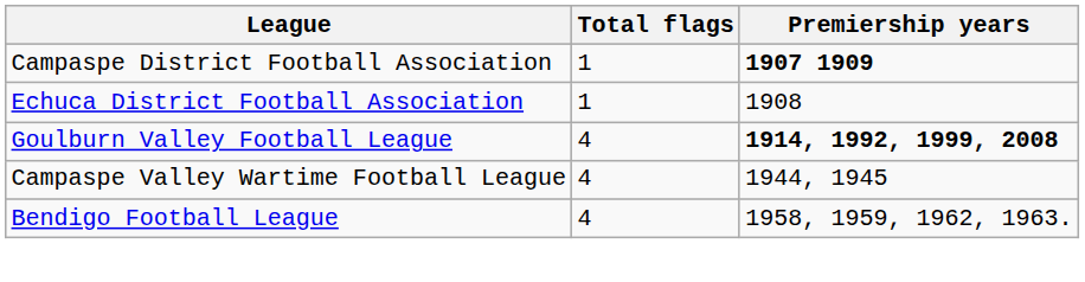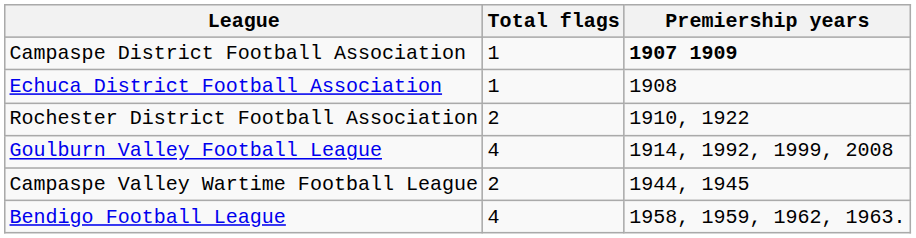+ row: Rochester District Football Association | 2 | 1910, 1922
Goulburn Valley Football League | Premiership years: bold -> normal
Campaspe Valley Wartime Football League | Total flags: 4 -> 2
